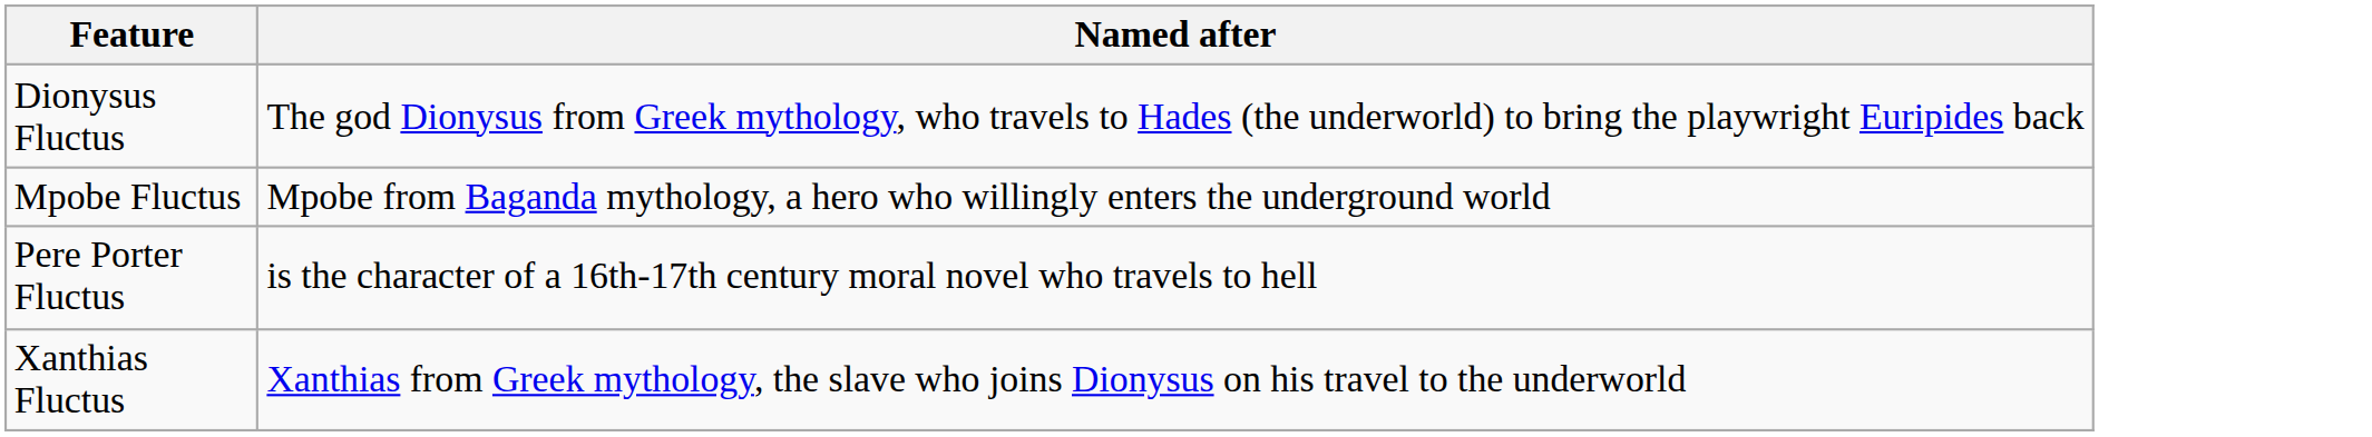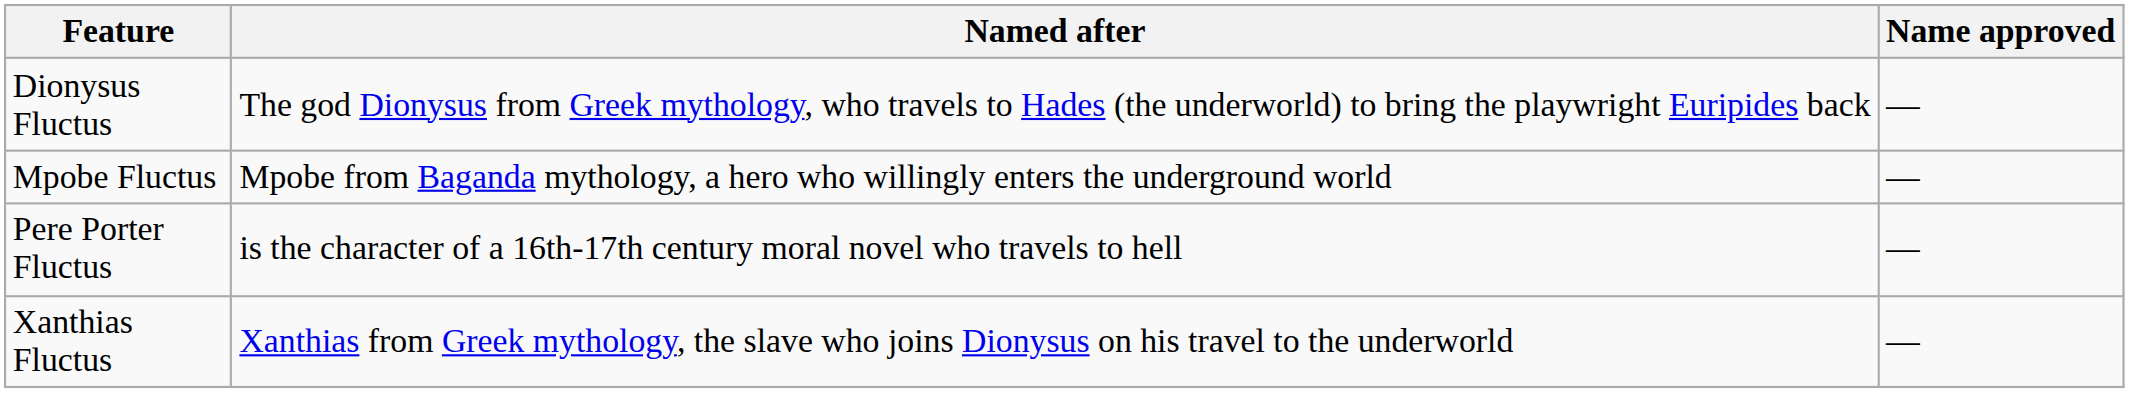+ column: Name approved | — | — | — | —
